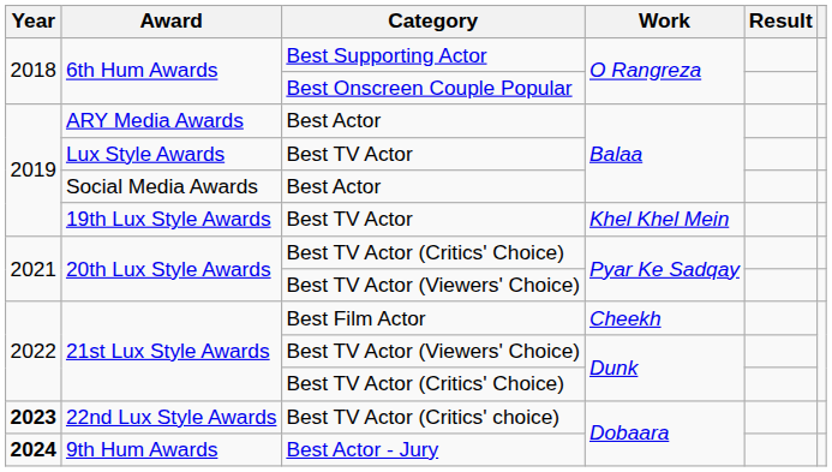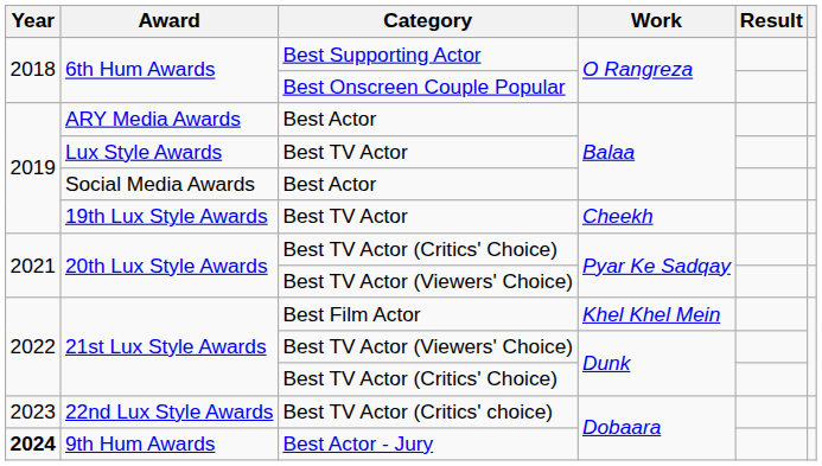19th Lux Style Awards | Work: Khel Khel Mein -> Cheekh
21st Lux Style Awards / Best Film Actor | Work: Cheekh -> Khel Khel Mein
22nd Lux Style Awards | Year: bold -> normal
